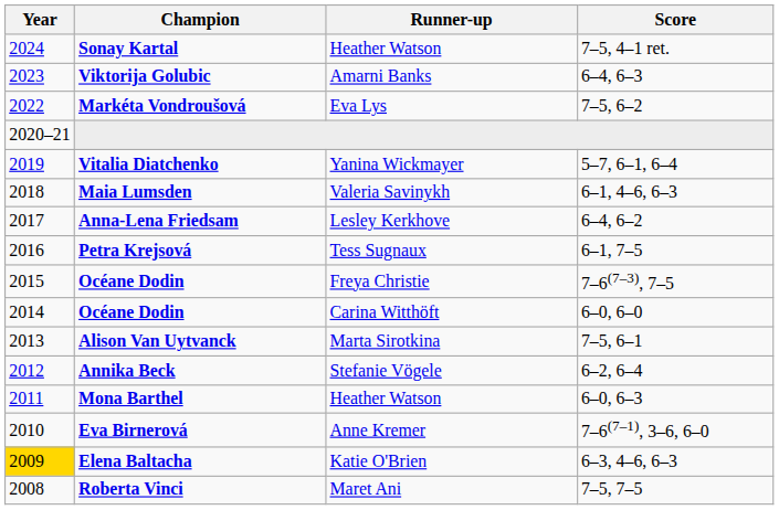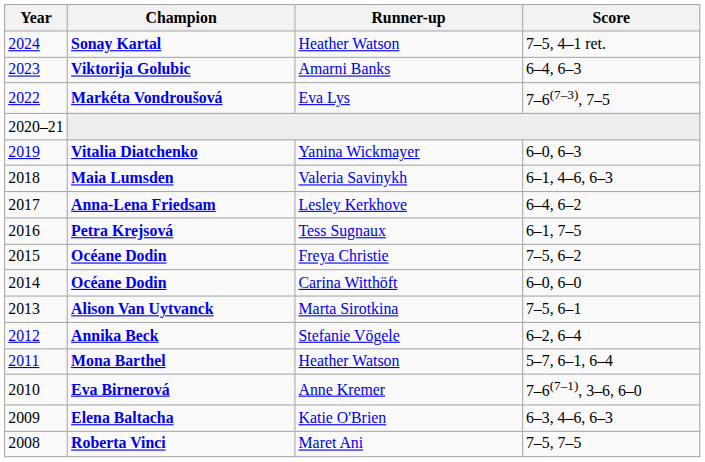Markéta Vondroušová | Score: 7–5, 6–2 -> 7–6(7–3), 7–5
Vitalia Diatchenko | Score: 5–7, 6–1, 6–4 -> 6–0, 6–3
Océane Dodin / Freya Christie | Score: 7–6(7–3), 7–5 -> 7–5, 6–2
Mona Barthel | Score: 6–0, 6–3 -> 5–7, 6–1, 6–4
Elena Baltacha | Year: gold background -> no background
